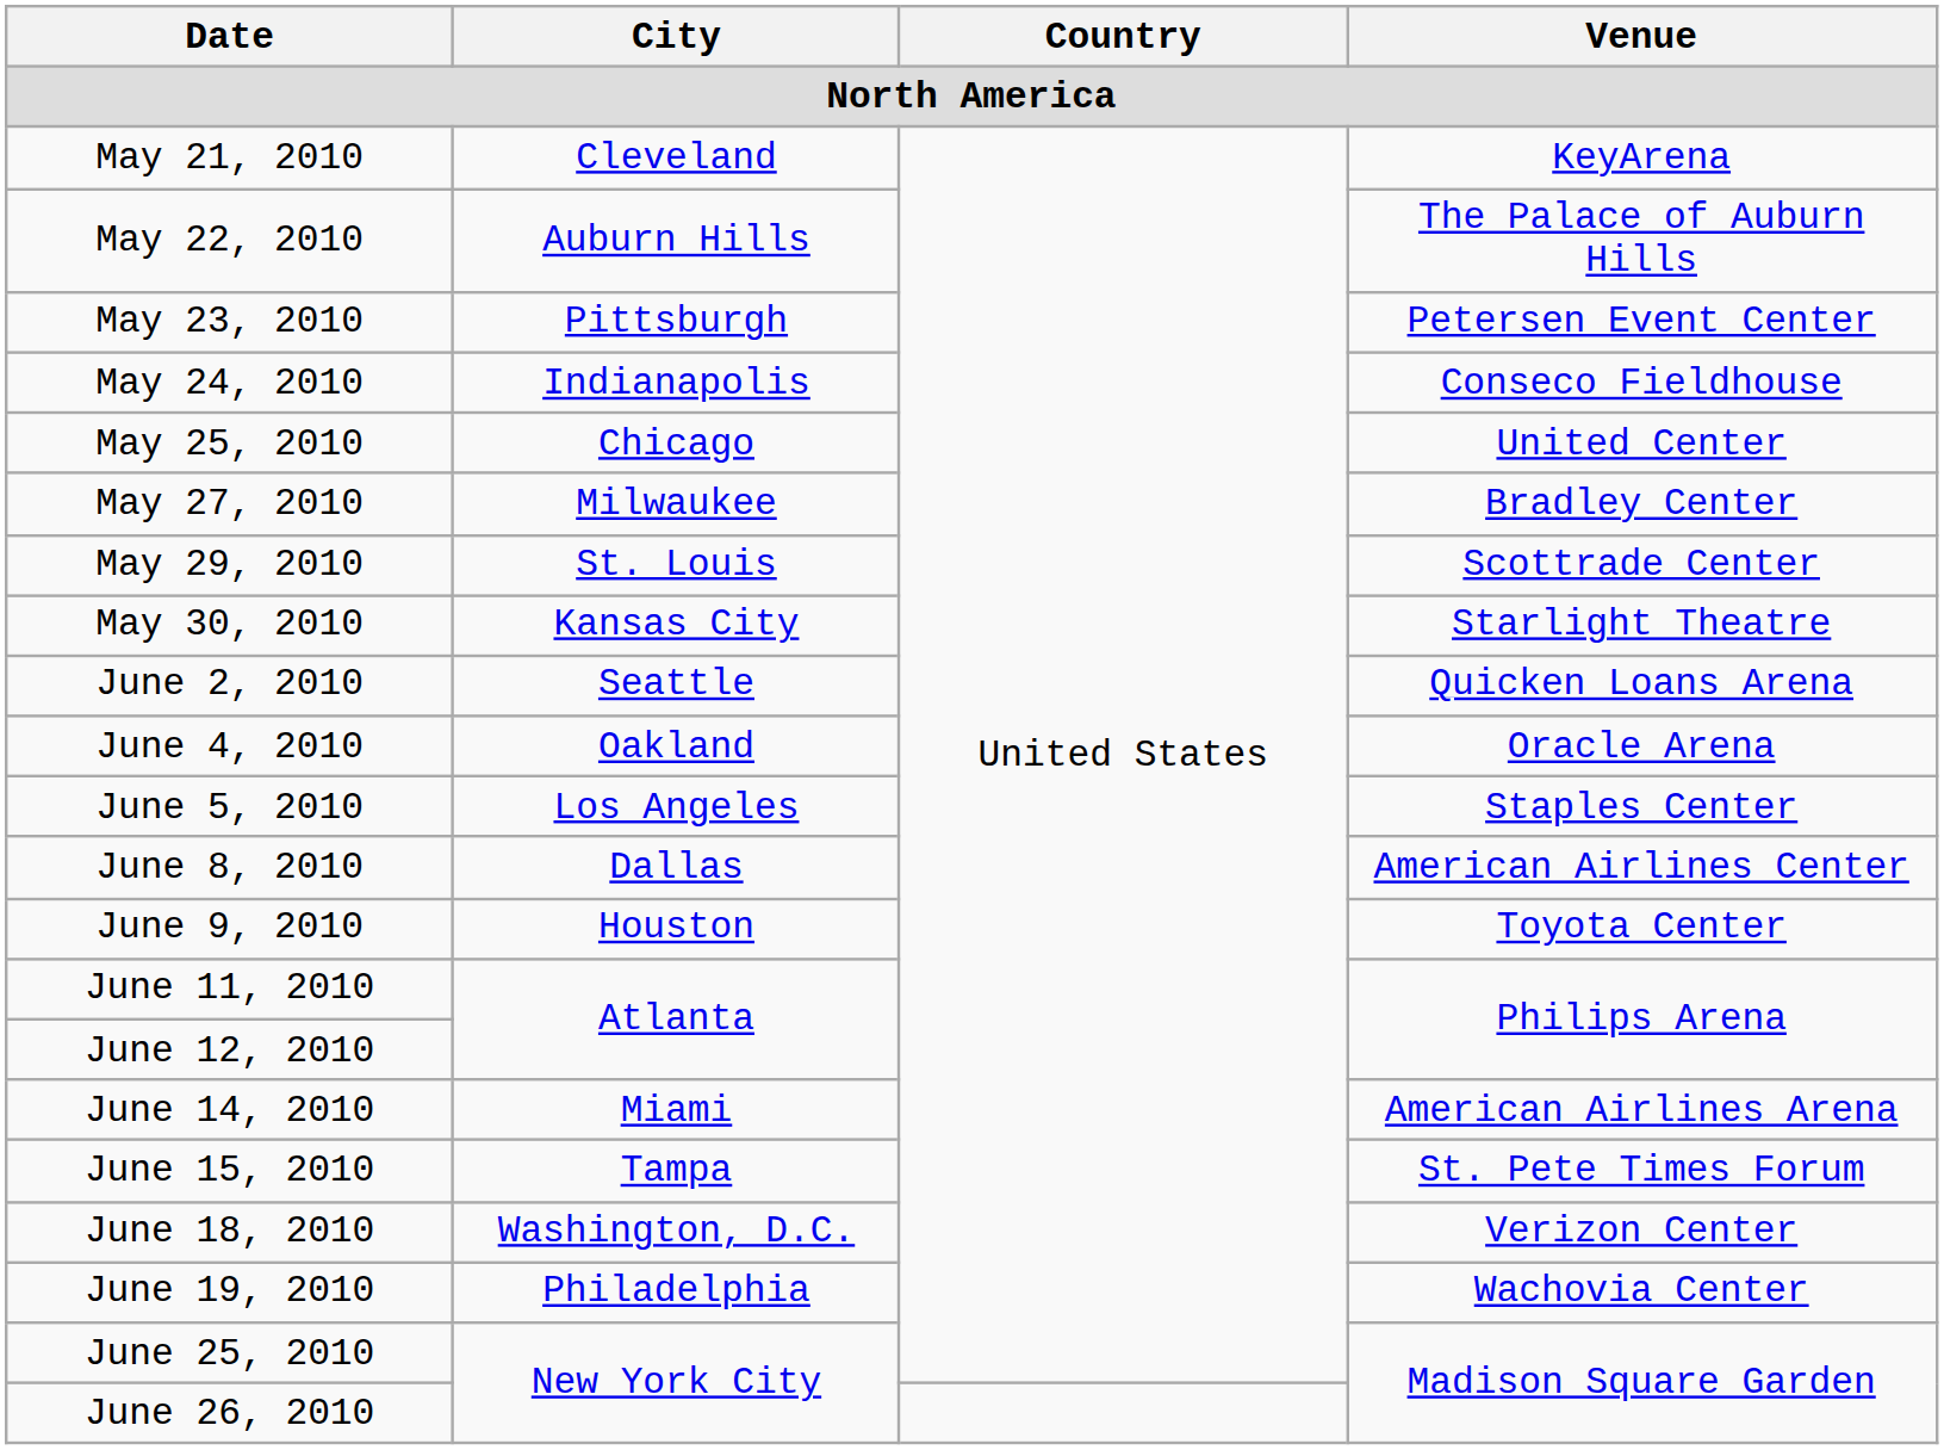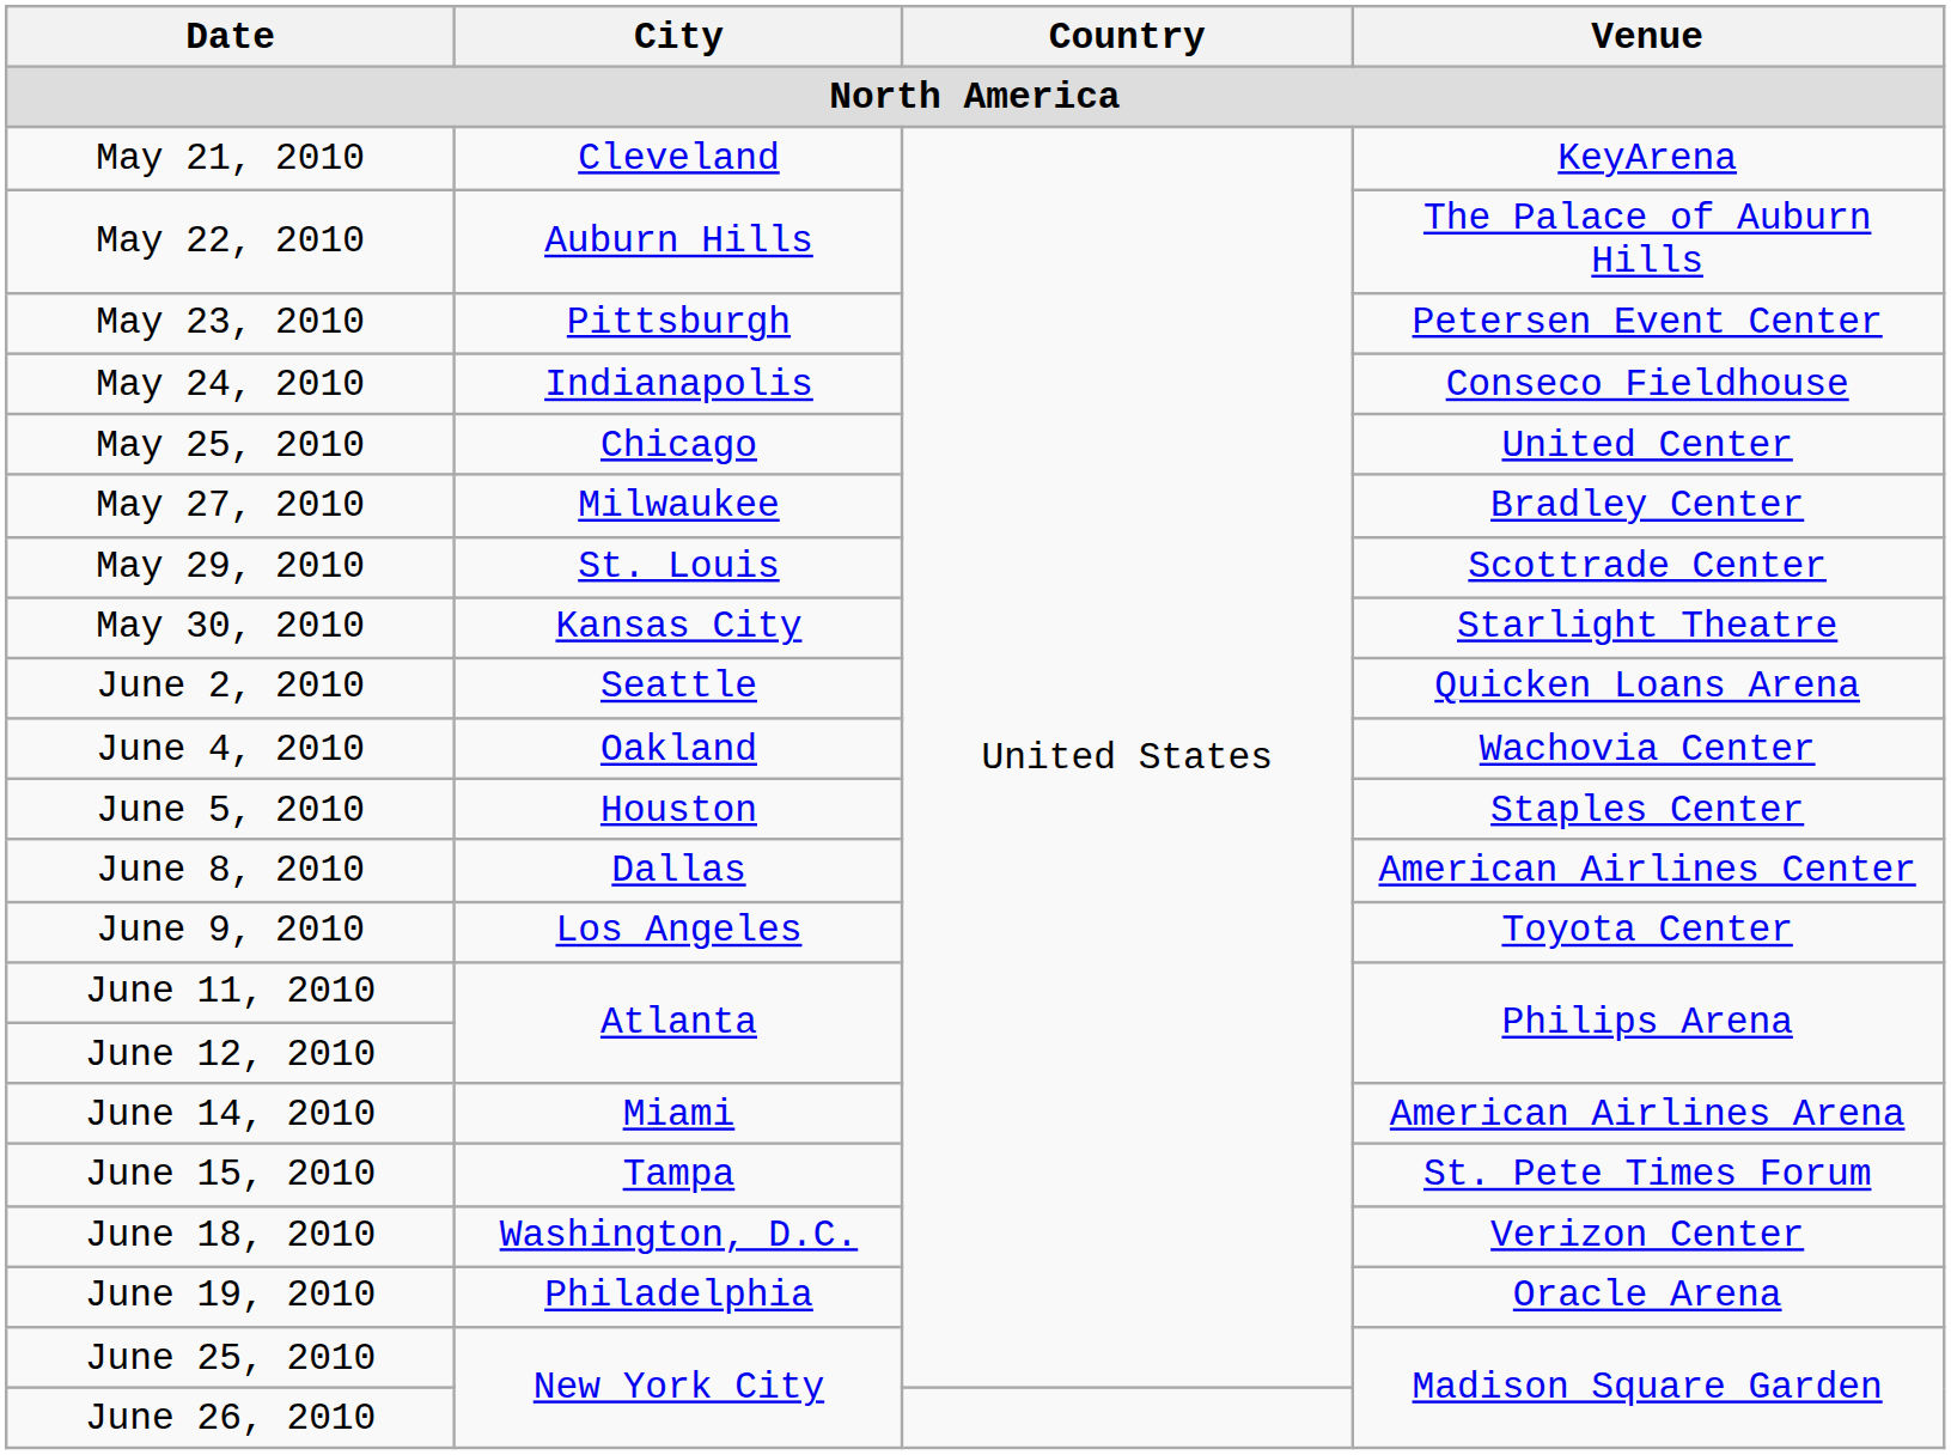June 4, 2010 | Venue: Oracle Arena -> Wachovia Center
June 5, 2010 | City: Los Angeles -> Houston
June 9, 2010 | City: Houston -> Los Angeles
June 19, 2010 | Venue: Wachovia Center -> Oracle Arena
